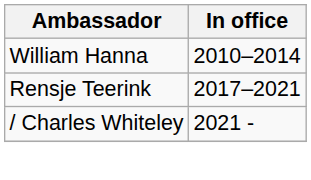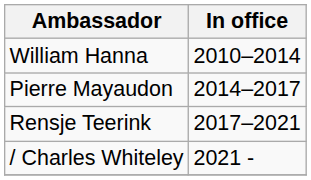+ row: Pierre Mayaudon | 2014–2017
